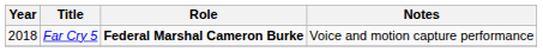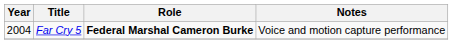Far Cry 5 | Year: 2018 -> 2004
